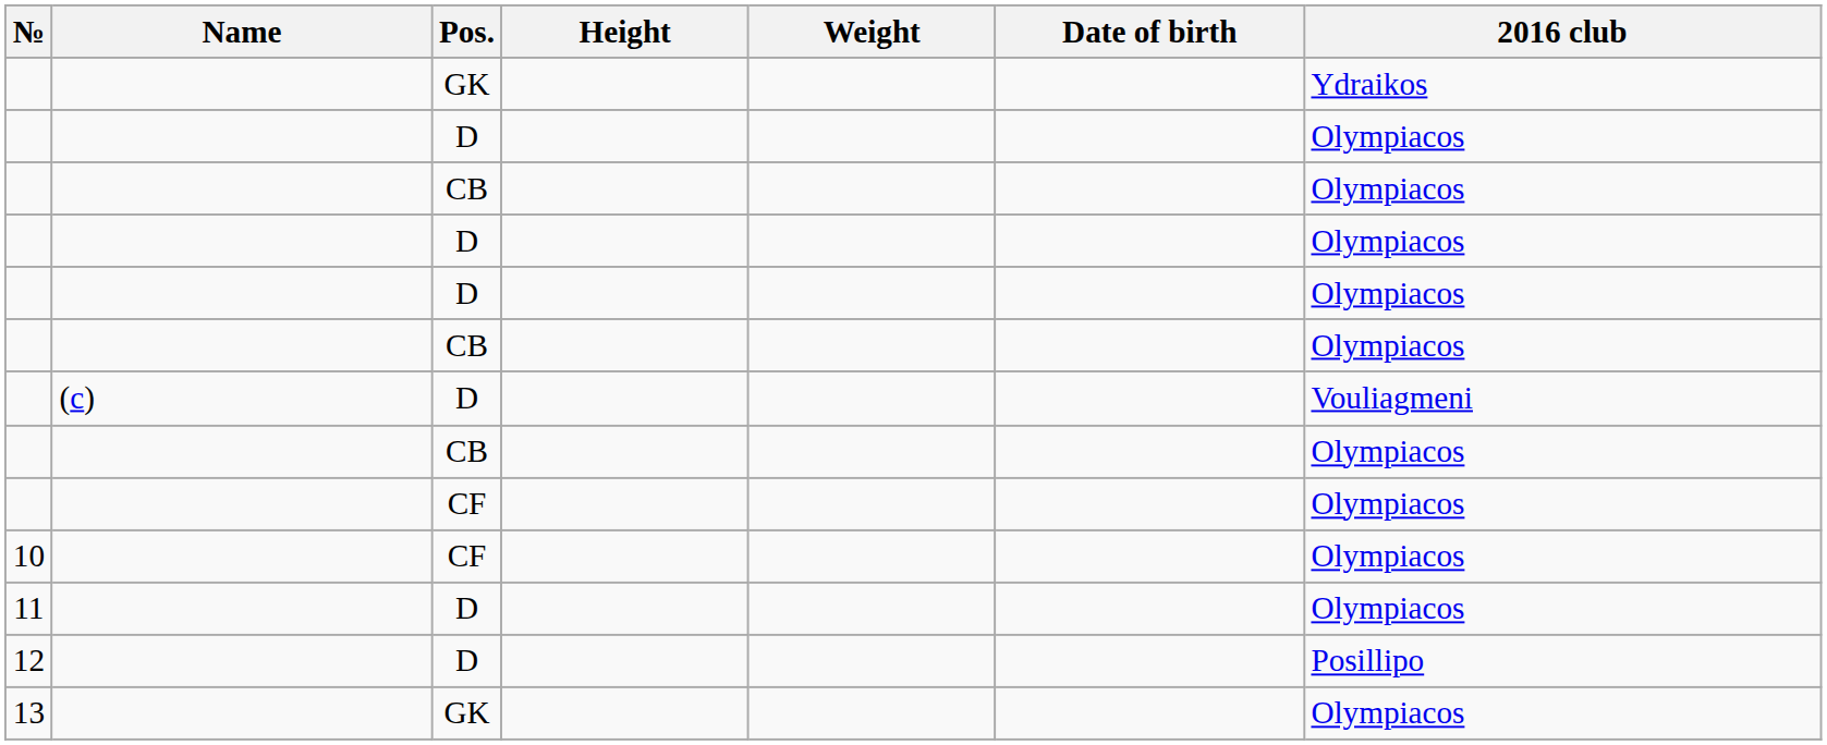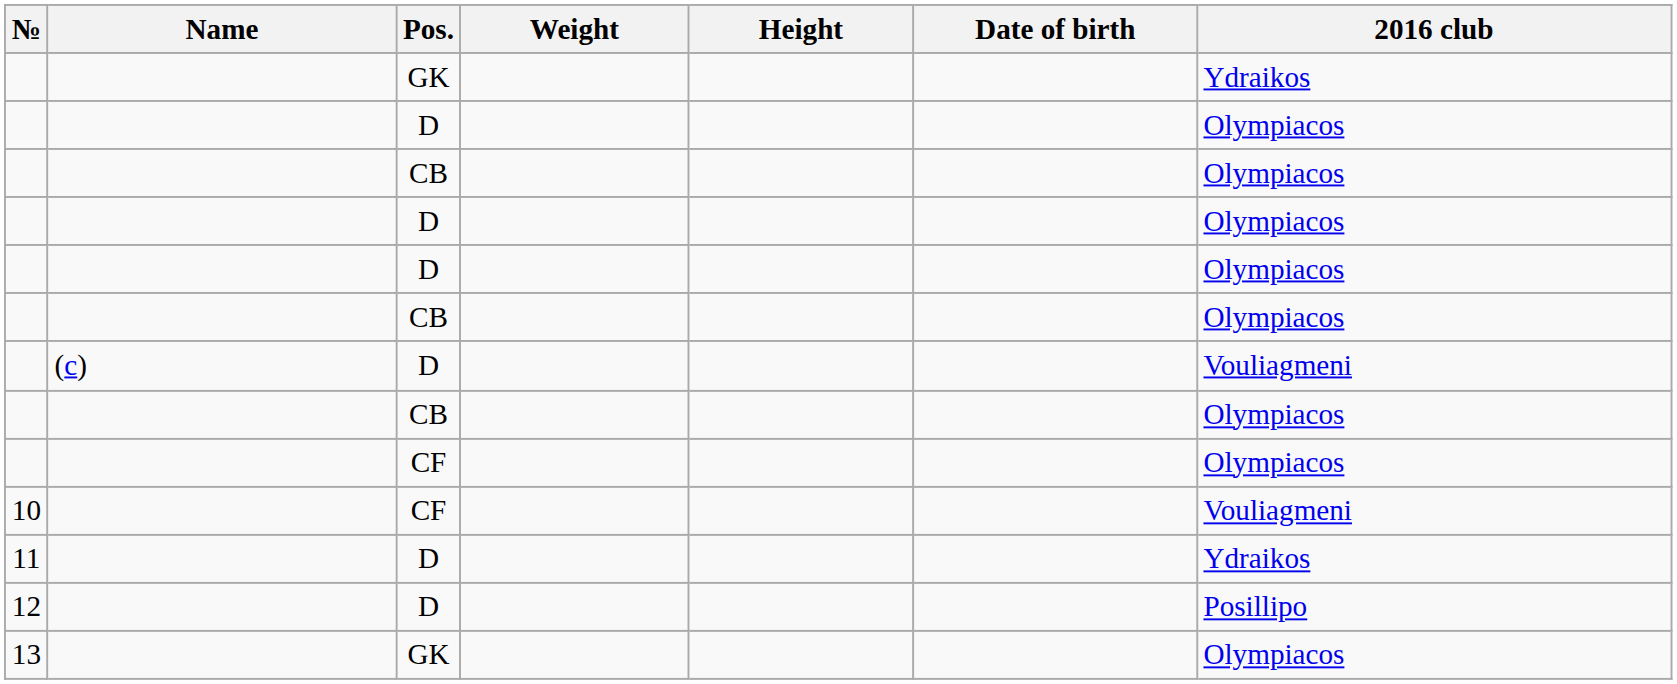columns swapped: Height <-> Weight
10 | 2016 club: Olympiacos -> Vouliagmeni
11 | 2016 club: Olympiacos -> Ydraikos
